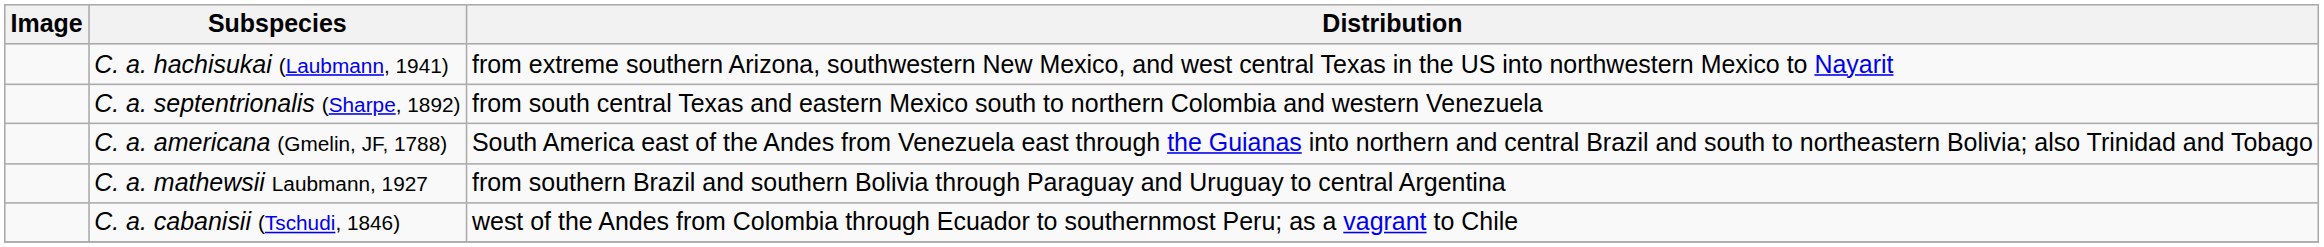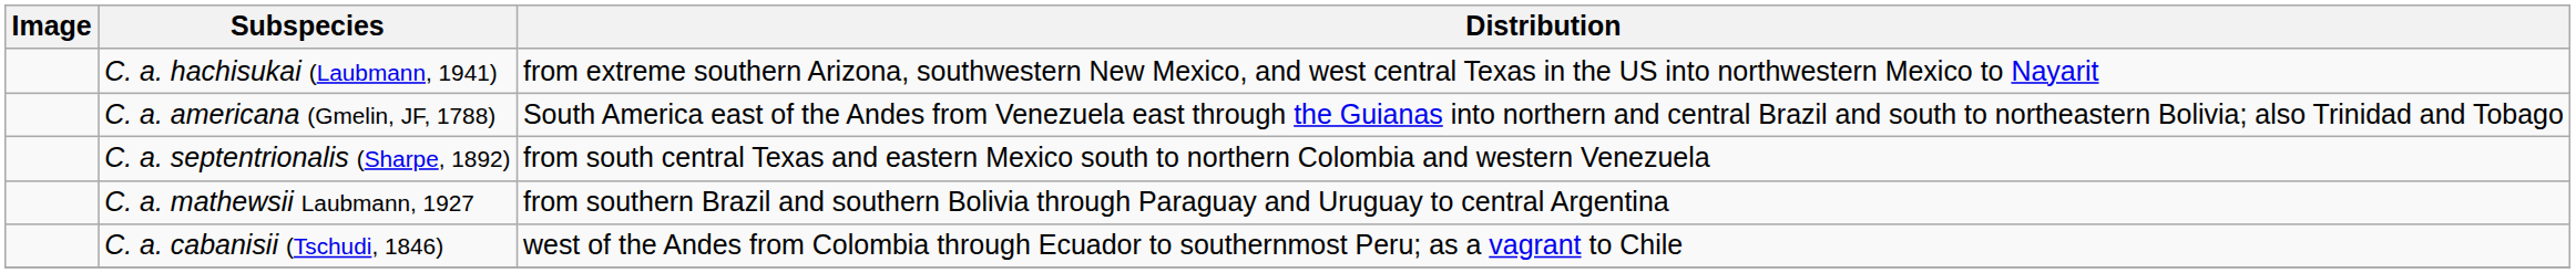rows swapped: C. a. septentrionalis (Sharpe, 1892) <-> C. a. americana (Gmelin, JF, 1788)
